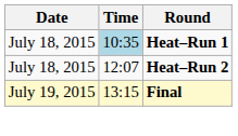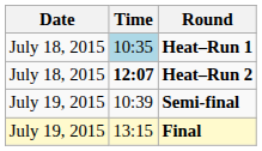Heat–Run 2 | Time: normal -> bold
+ row: July 19, 2015 | 10:39 | Semi-final
